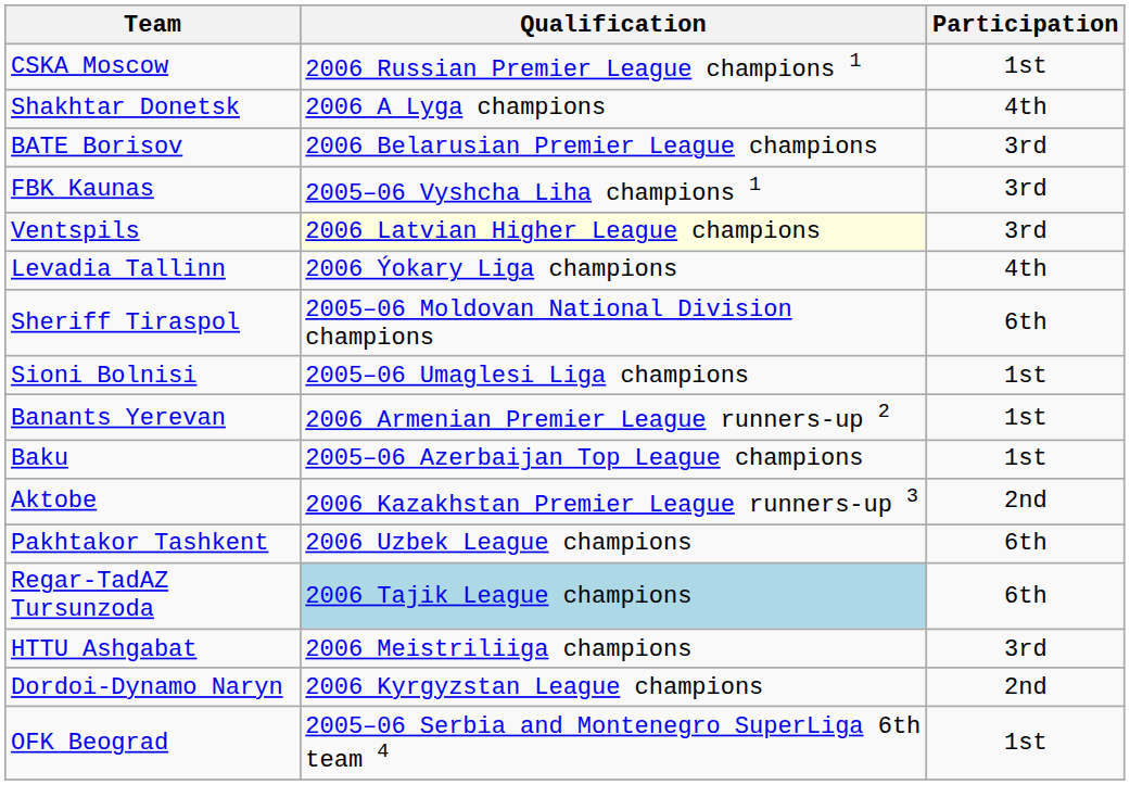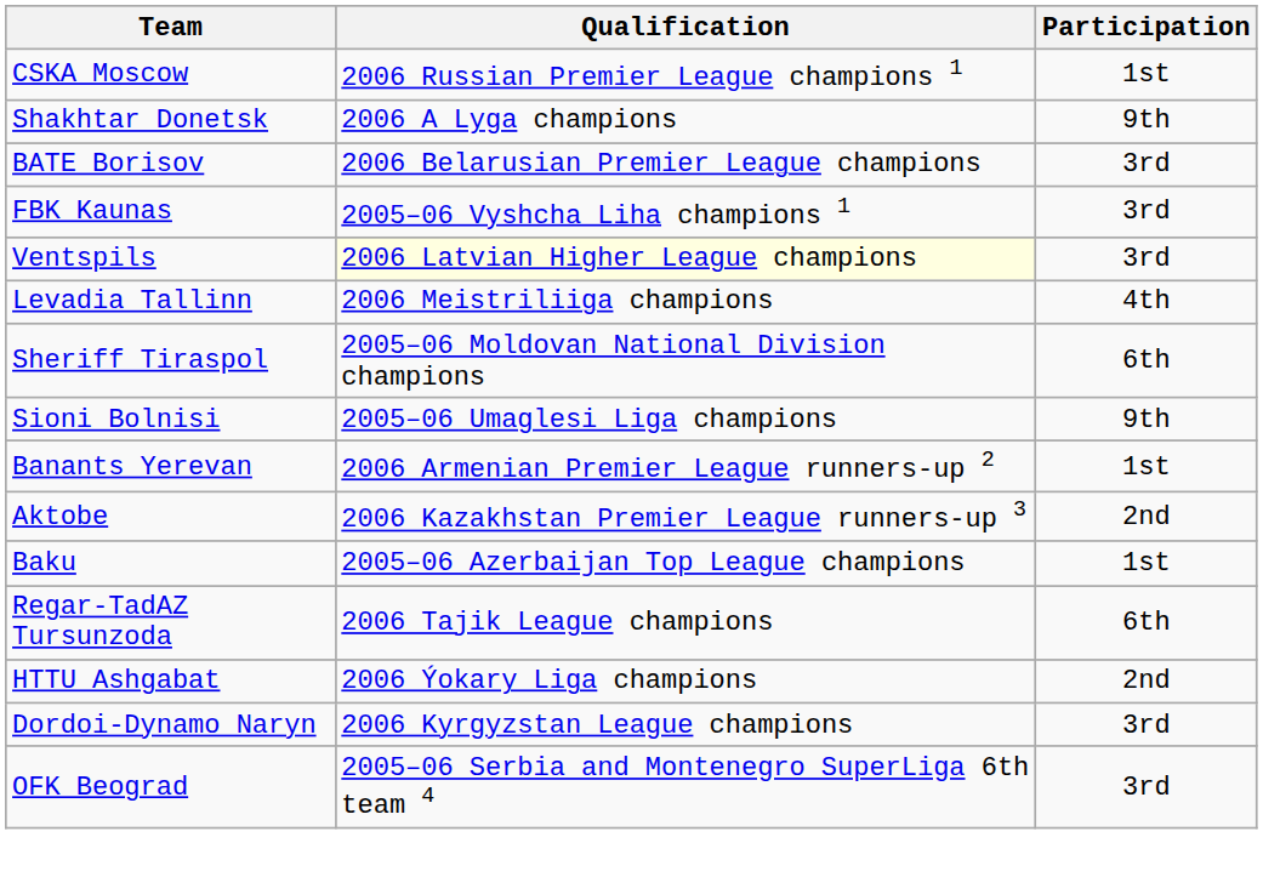Shakhtar Donetsk | Participation: 4th -> 9th
Levadia Tallinn | Qualification: 2006 Ýokary Liga champions -> 2006 Meistriliiga champions
Sioni Bolnisi | Participation: 1st -> 9th
rows swapped: Baku <-> Aktobe
- row: Pakhtakor Tashkent | 2006 Uzbek League champions | 6th
Regar-TadAZ Tursunzoda | Qualification: lightblue background -> no background
HTTU Ashgabat | Qualification: 2006 Meistriliiga champions -> 2006 Ýokary Liga champions
HTTU Ashgabat | Participation: 3rd -> 2nd
Dordoi-Dynamo Naryn | Participation: 2nd -> 3rd
OFK Beograd | Participation: 1st -> 3rd
